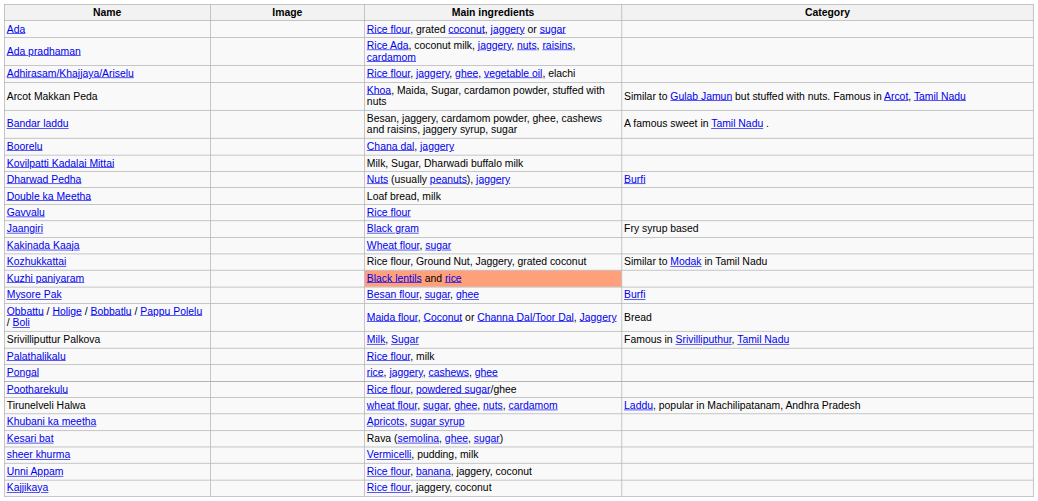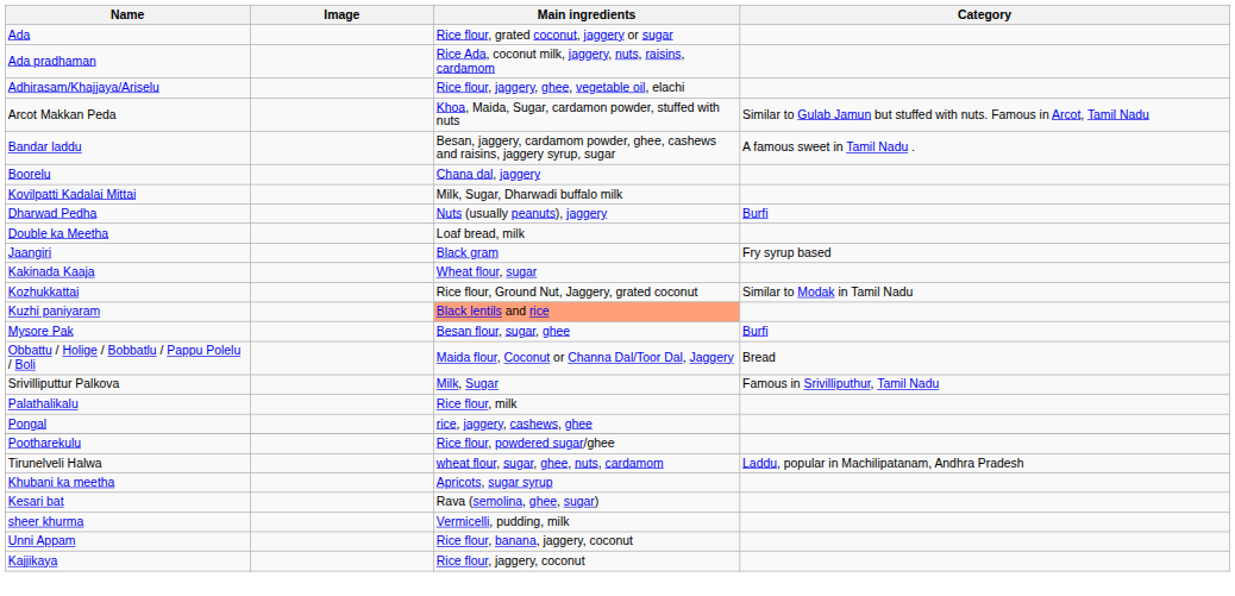- row: Gavvalu | Rice flour
